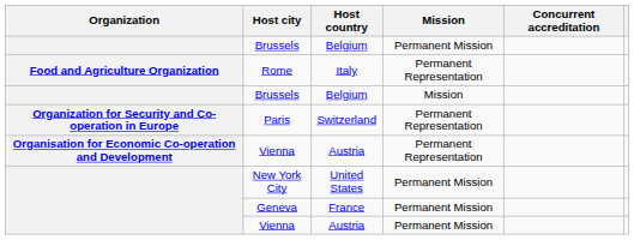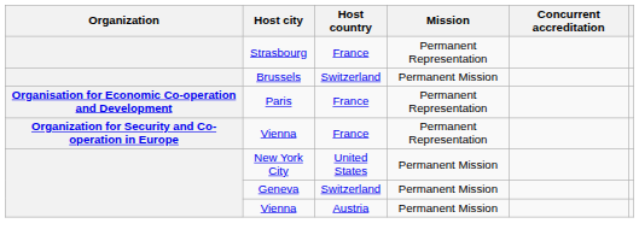+ row: Strasbourg | France | Permanent Representation
Brussels / Permanent Mission | Host country: Belgium -> Switzerland
- row: Food and Agriculture Organization | Rome | Italy | Permanent Representation
- row: Brussels | Belgium | Mission
Paris | Organization: Organization for Security and Co-operation in Europe -> Organisation for Economic Co-operation and Development
Paris | Host country: Switzerland -> France
Vienna / Permanent Representation | Organization: Organisation for Economic Co-operation and Development -> Organization for Security and Co-operation in Europe
Vienna / Permanent Representation | Host country: Austria -> France
Geneva | Host country: France -> Switzerland
